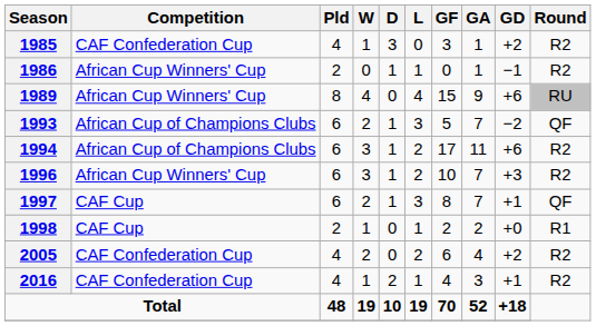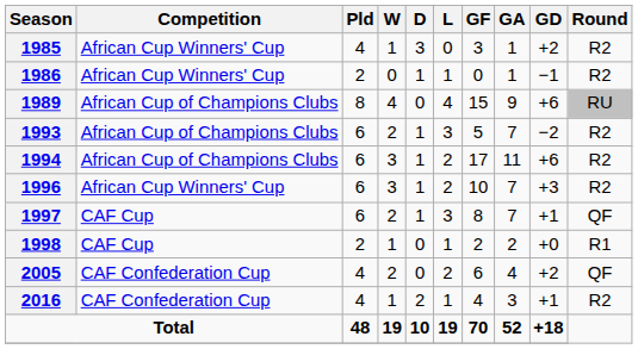1985 | Competition: CAF Confederation Cup -> African Cup Winners' Cup
1989 | Competition: African Cup Winners' Cup -> African Cup of Champions Clubs
1993 | Round: QF -> R2
2005 | Round: R2 -> QF
